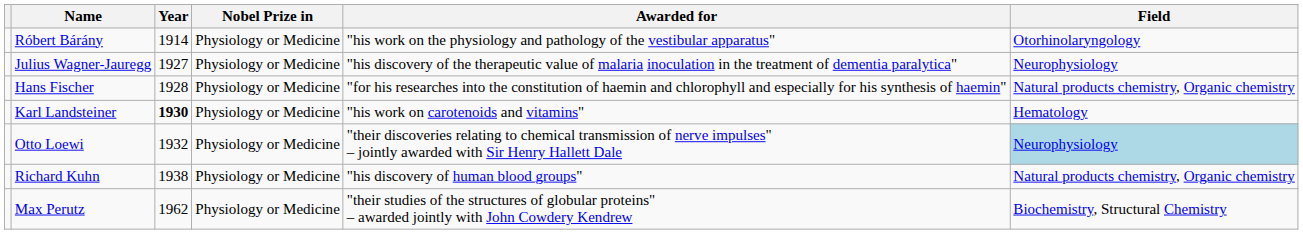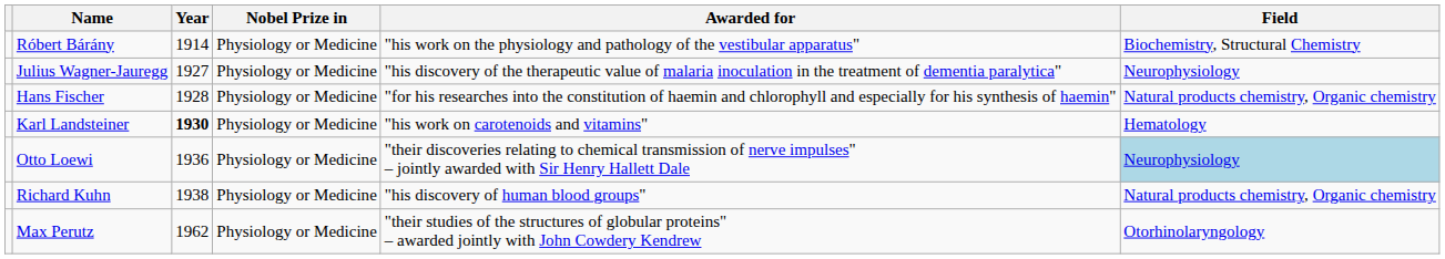Róbert Bárány | Field: Otorhinolaryngology -> Biochemistry, Structural Chemistry
Otto Loewi | Year: 1932 -> 1936
Max Perutz | Field: Biochemistry, Structural Chemistry -> Otorhinolaryngology
